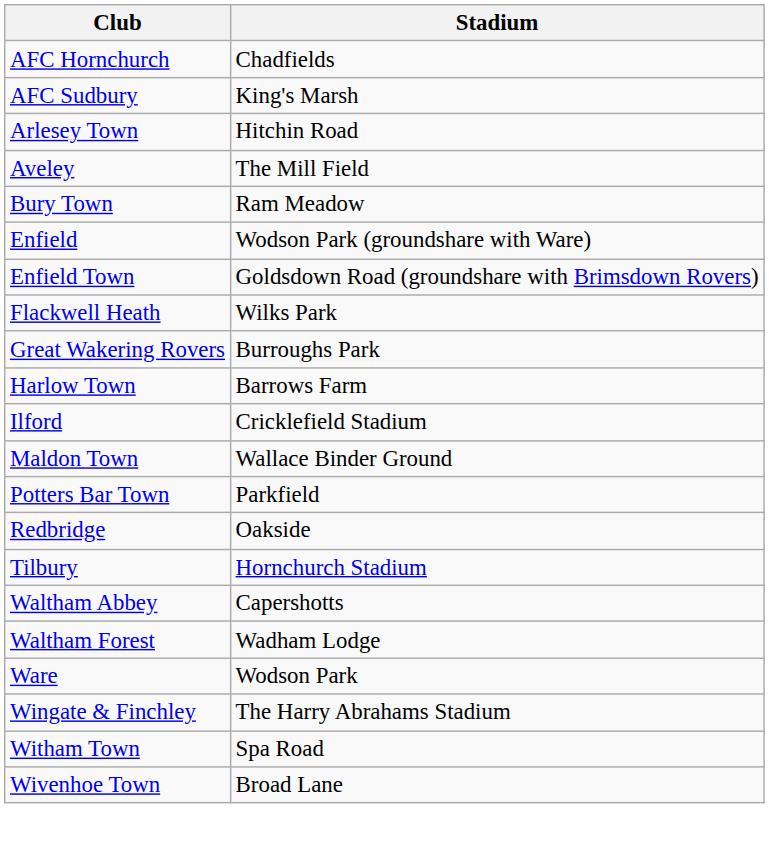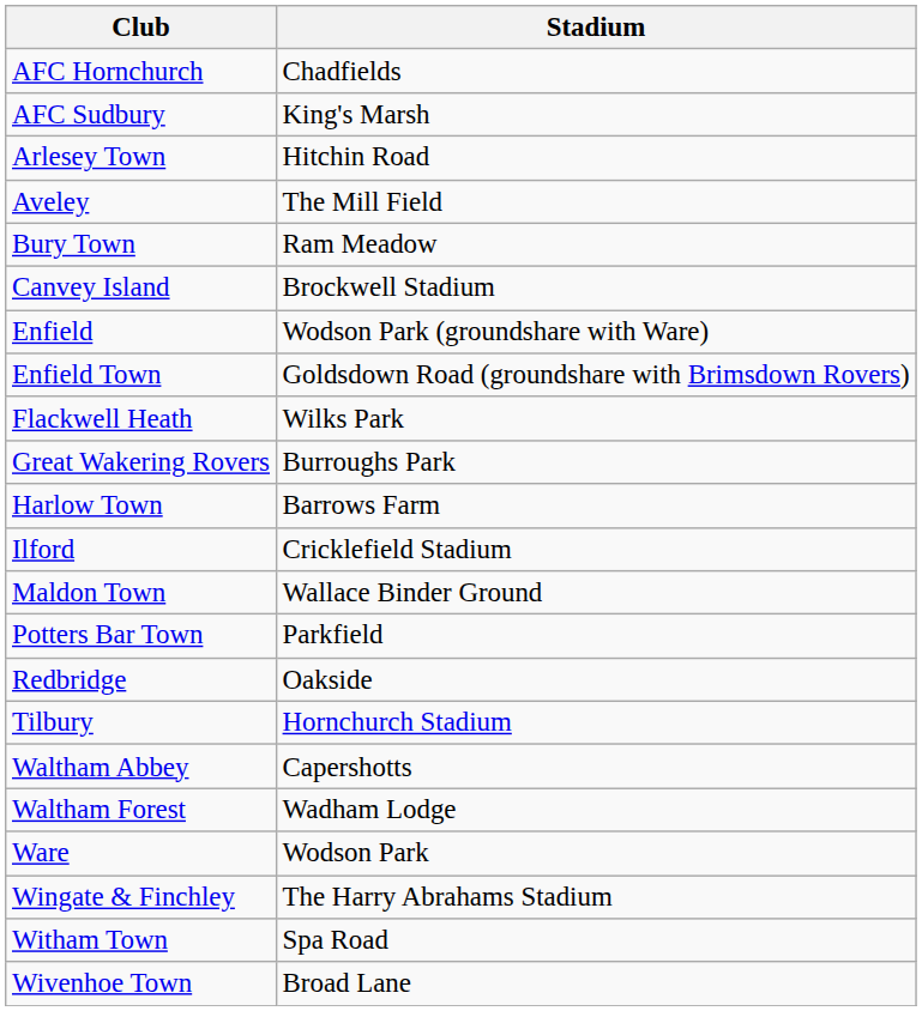+ row: Canvey Island | Brockwell Stadium
